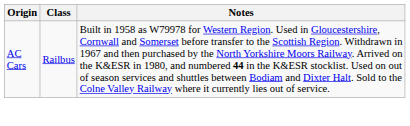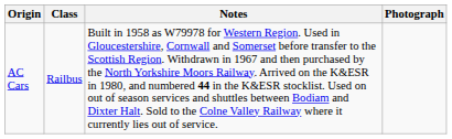+ column: Photograph
